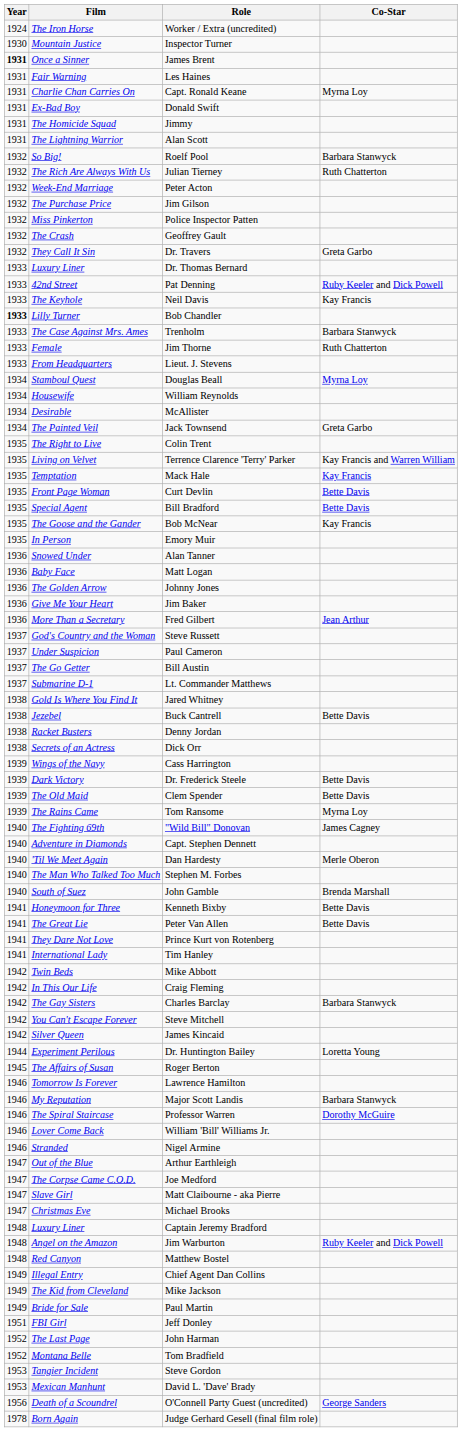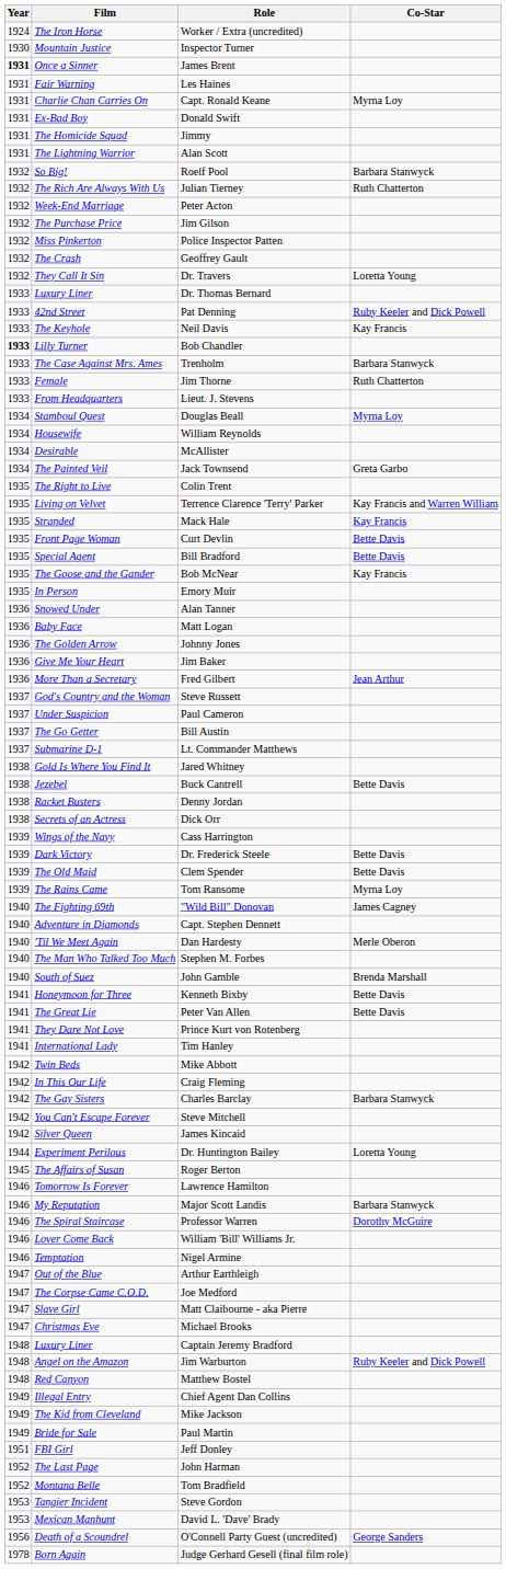Dr. Travers | Co-Star: Greta Garbo -> Loretta Young
Mack Hale | Film: Temptation -> Stranded
Nigel Armine | Film: Stranded -> Temptation
